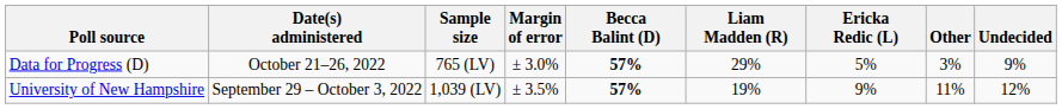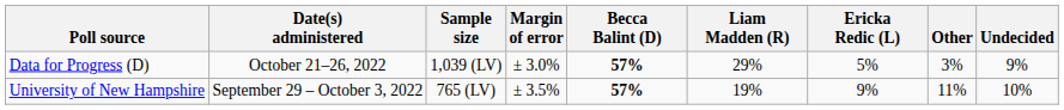Data for Progress (D) | Sample size: 765 (LV) -> 1,039 (LV)
University of New Hampshire | Sample size: 1,039 (LV) -> 765 (LV)
University of New Hampshire | Undecided: 12% -> 10%
